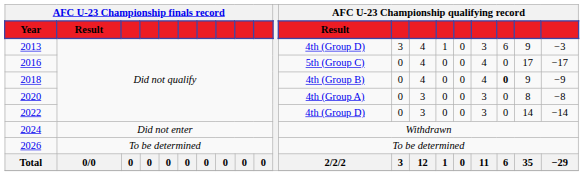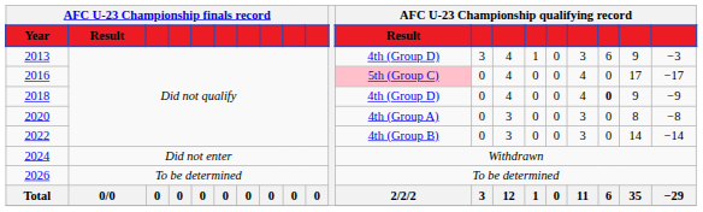2016 | AFC U-23 Championship qualifying record / Result: no background -> pink background
2018 | AFC U-23 Championship qualifying record / Result: 4th (Group B) -> 4th (Group D)
2022 | AFC U-23 Championship qualifying record / Result: 4th (Group D) -> 4th (Group B)
